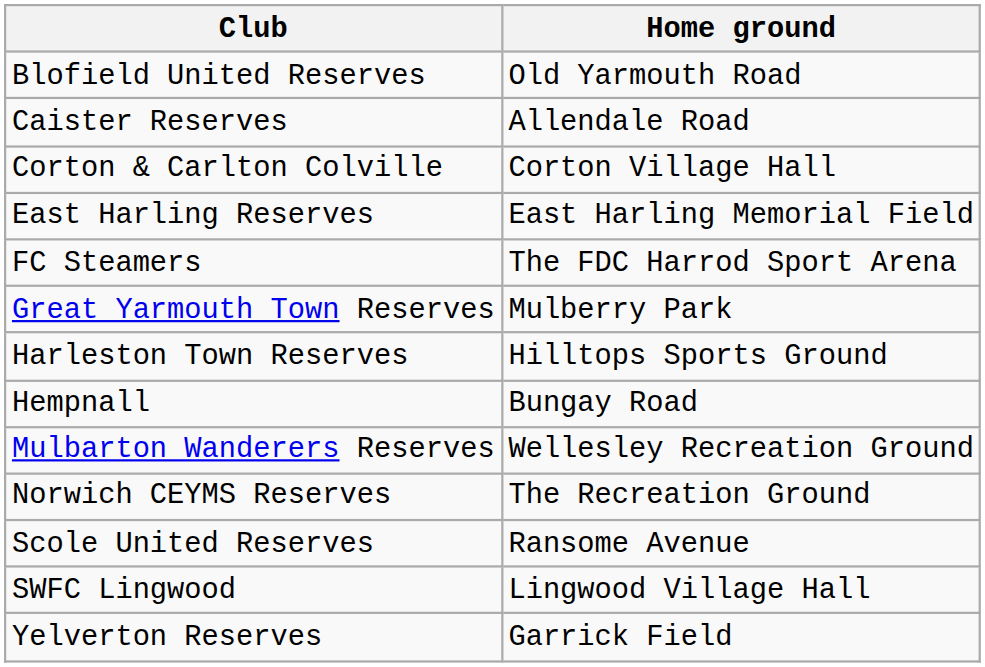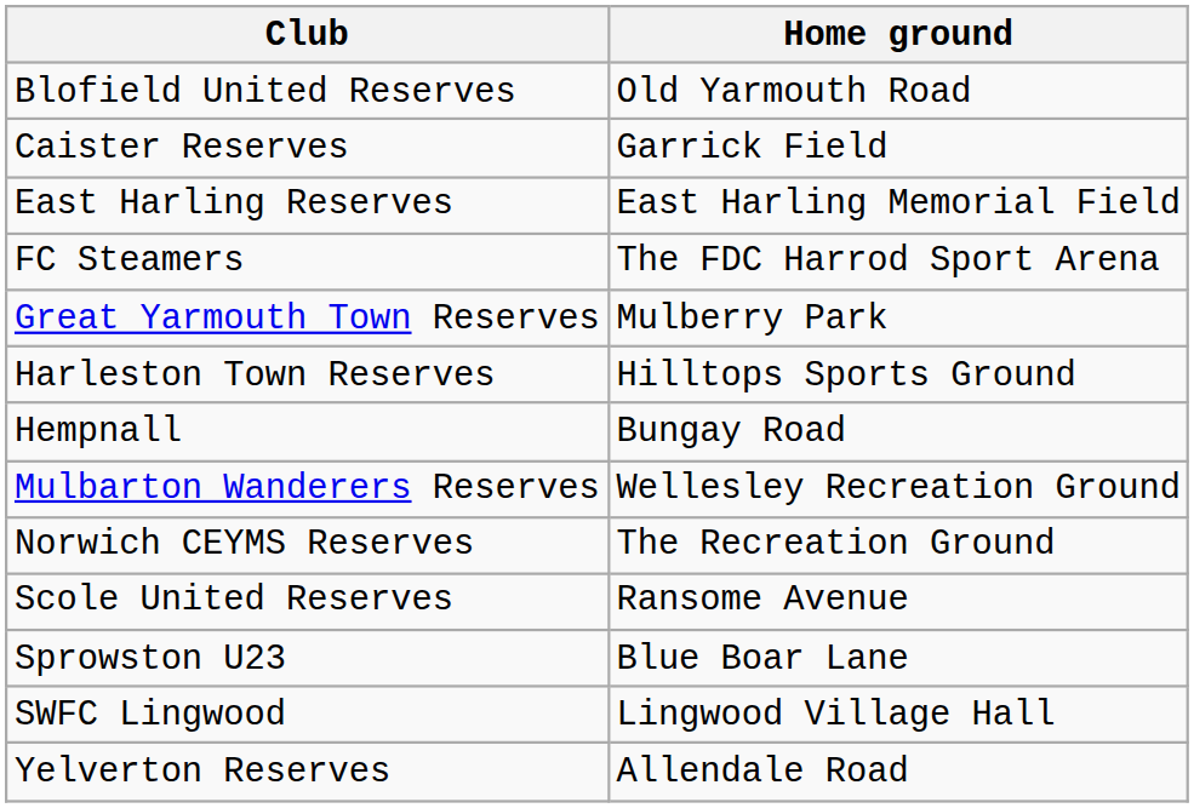Caister Reserves | Home ground: Allendale Road -> Garrick Field
- row: Corton & Carlton Colville | Corton Village Hall
+ row: Sprowston U23 | Blue Boar Lane
Yelverton Reserves | Home ground: Garrick Field -> Allendale Road
